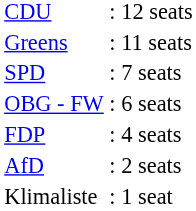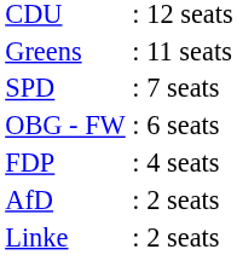+ row: Linke | : 2 seats
- row: Klimaliste | : 1 seat
